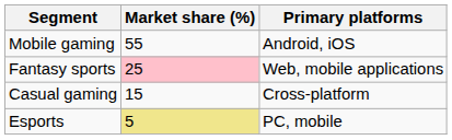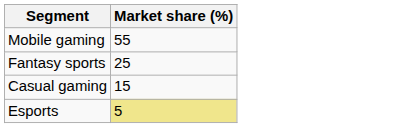- column: Primary platforms | Android, iOS | Web, mobile applications | Cross-platform | PC, mobile
Fantasy sports | Market share (%): pink background -> no background
